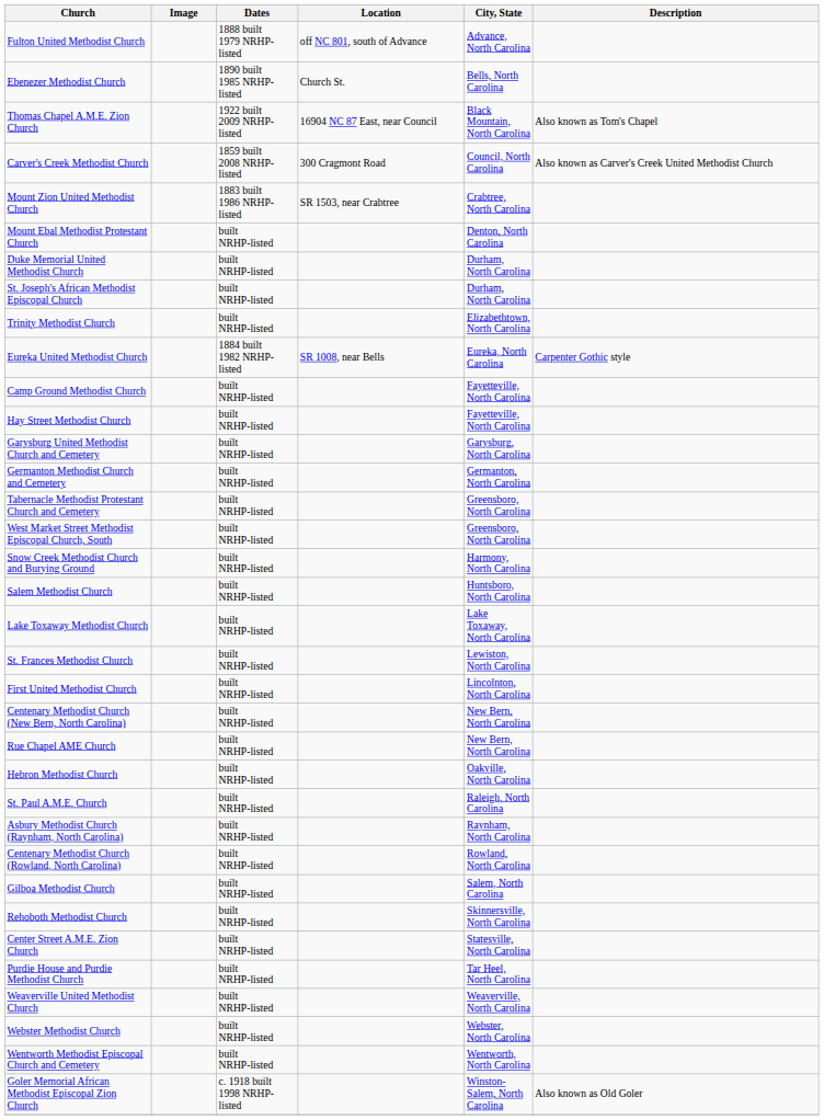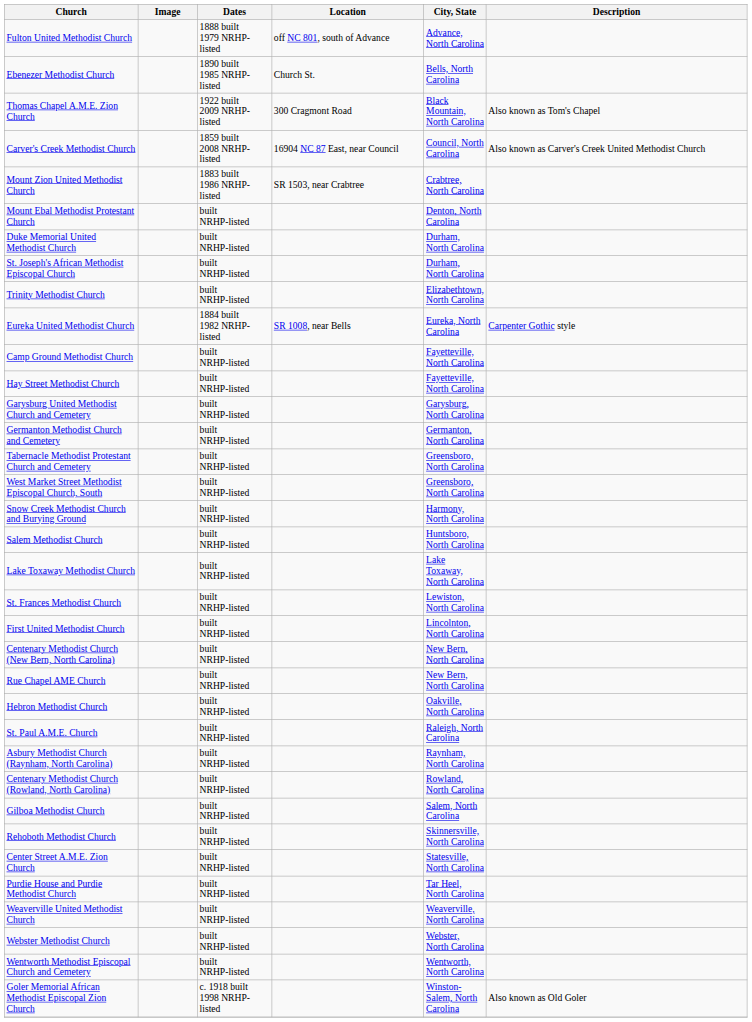Thomas Chapel A.M.E. Zion Church | Location: 16904 NC 87 East, near Council -> 300 Cragmont Road
Carver's Creek Methodist Church | Location: 300 Cragmont Road -> 16904 NC 87 East, near Council
